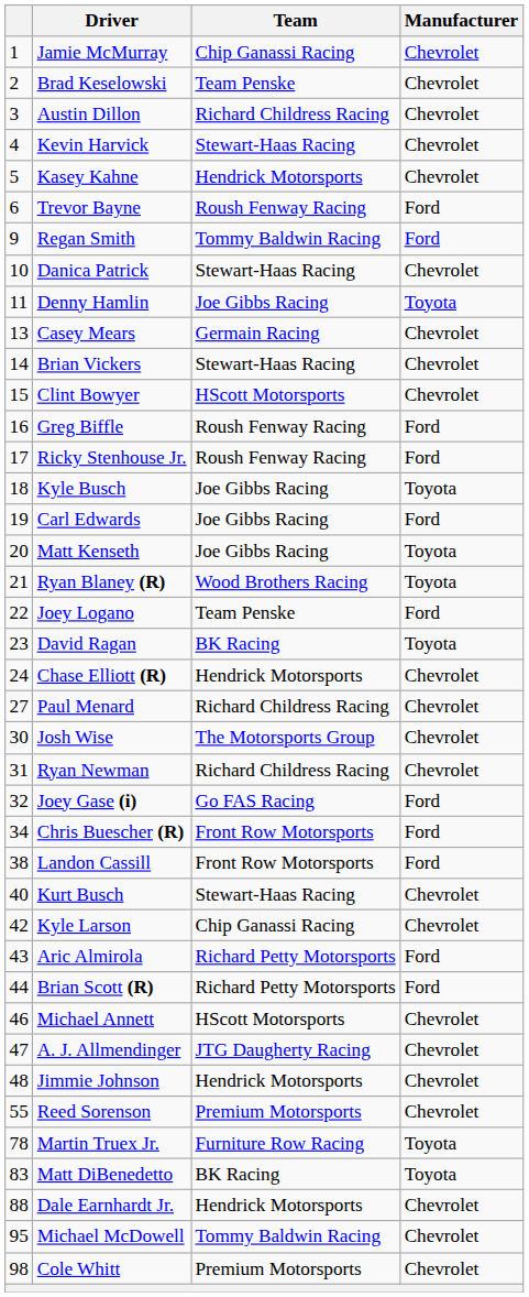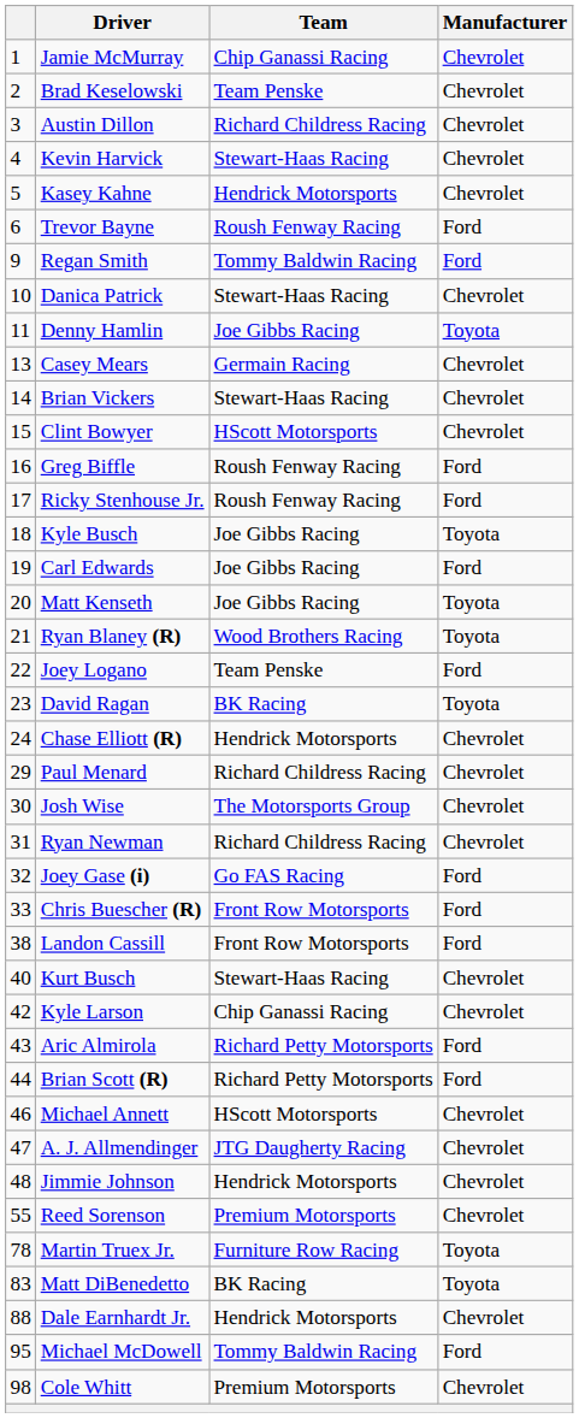Paul Menard | column 1: 27 -> 29
Chris Buescher (R) | column 1: 34 -> 33
Michael McDowell | Manufacturer: Chevrolet -> Ford
